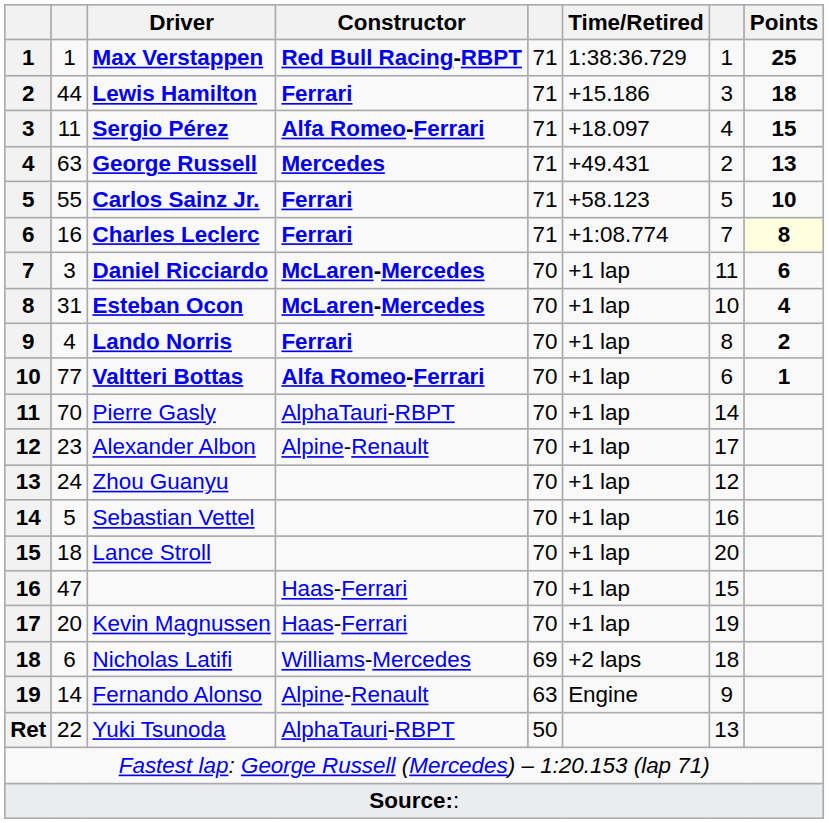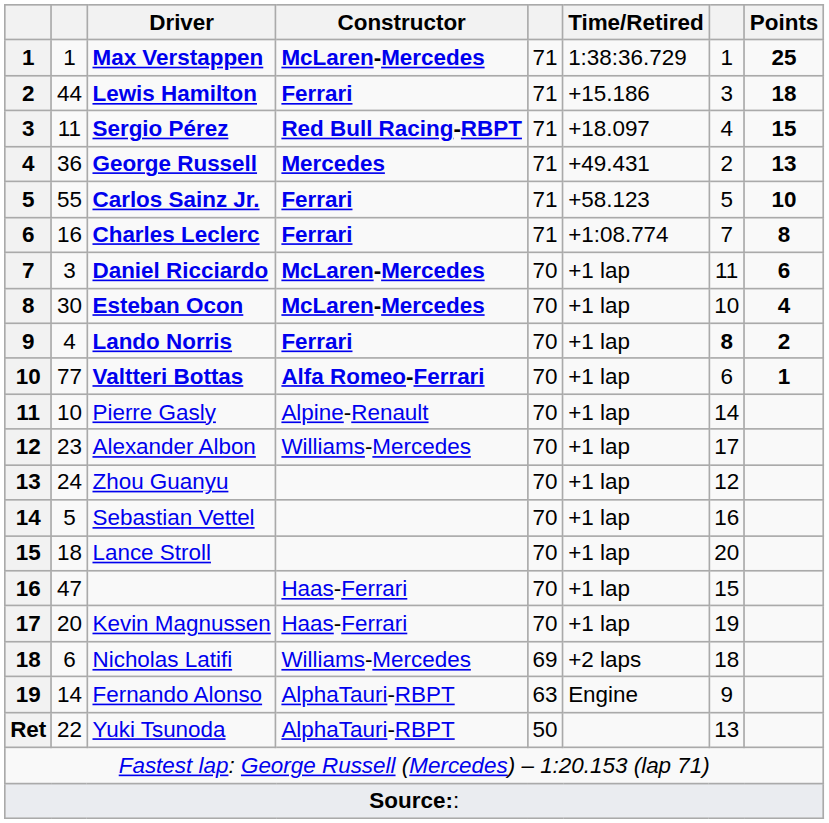Max Verstappen | Constructor: Red Bull Racing-RBPT -> McLaren-Mercedes
Sergio Pérez | Constructor: Alfa Romeo-Ferrari -> Red Bull Racing-RBPT
George Russell | column 2: 63 -> 36
Charles Leclerc | Points: lightyellow background -> no background
Esteban Ocon | column 2: 31 -> 30
Lando Norris | column 7: normal -> bold
Pierre Gasly | column 2: 70 -> 10
Pierre Gasly | Constructor: AlphaTauri-RBPT -> Alpine-Renault
Alexander Albon | Constructor: Alpine-Renault -> Williams-Mercedes
Fernando Alonso | Constructor: Alpine-Renault -> AlphaTauri-RBPT
